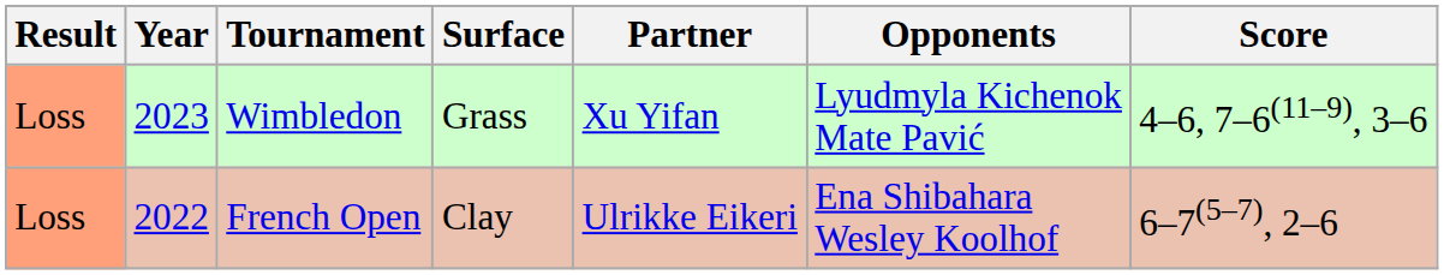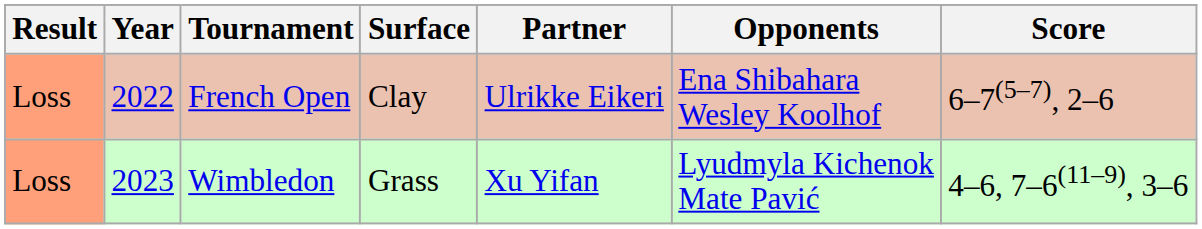rows swapped: French Open <-> Wimbledon
